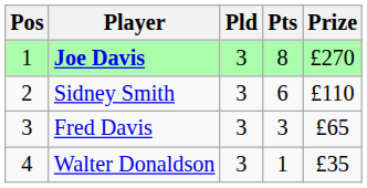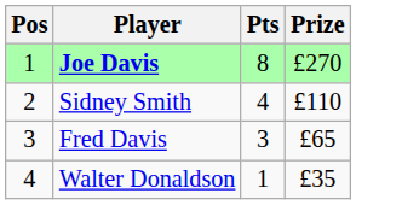- column: Pld | 3 | 3 | 3 | 3
Sidney Smith | Pts: 6 -> 4
